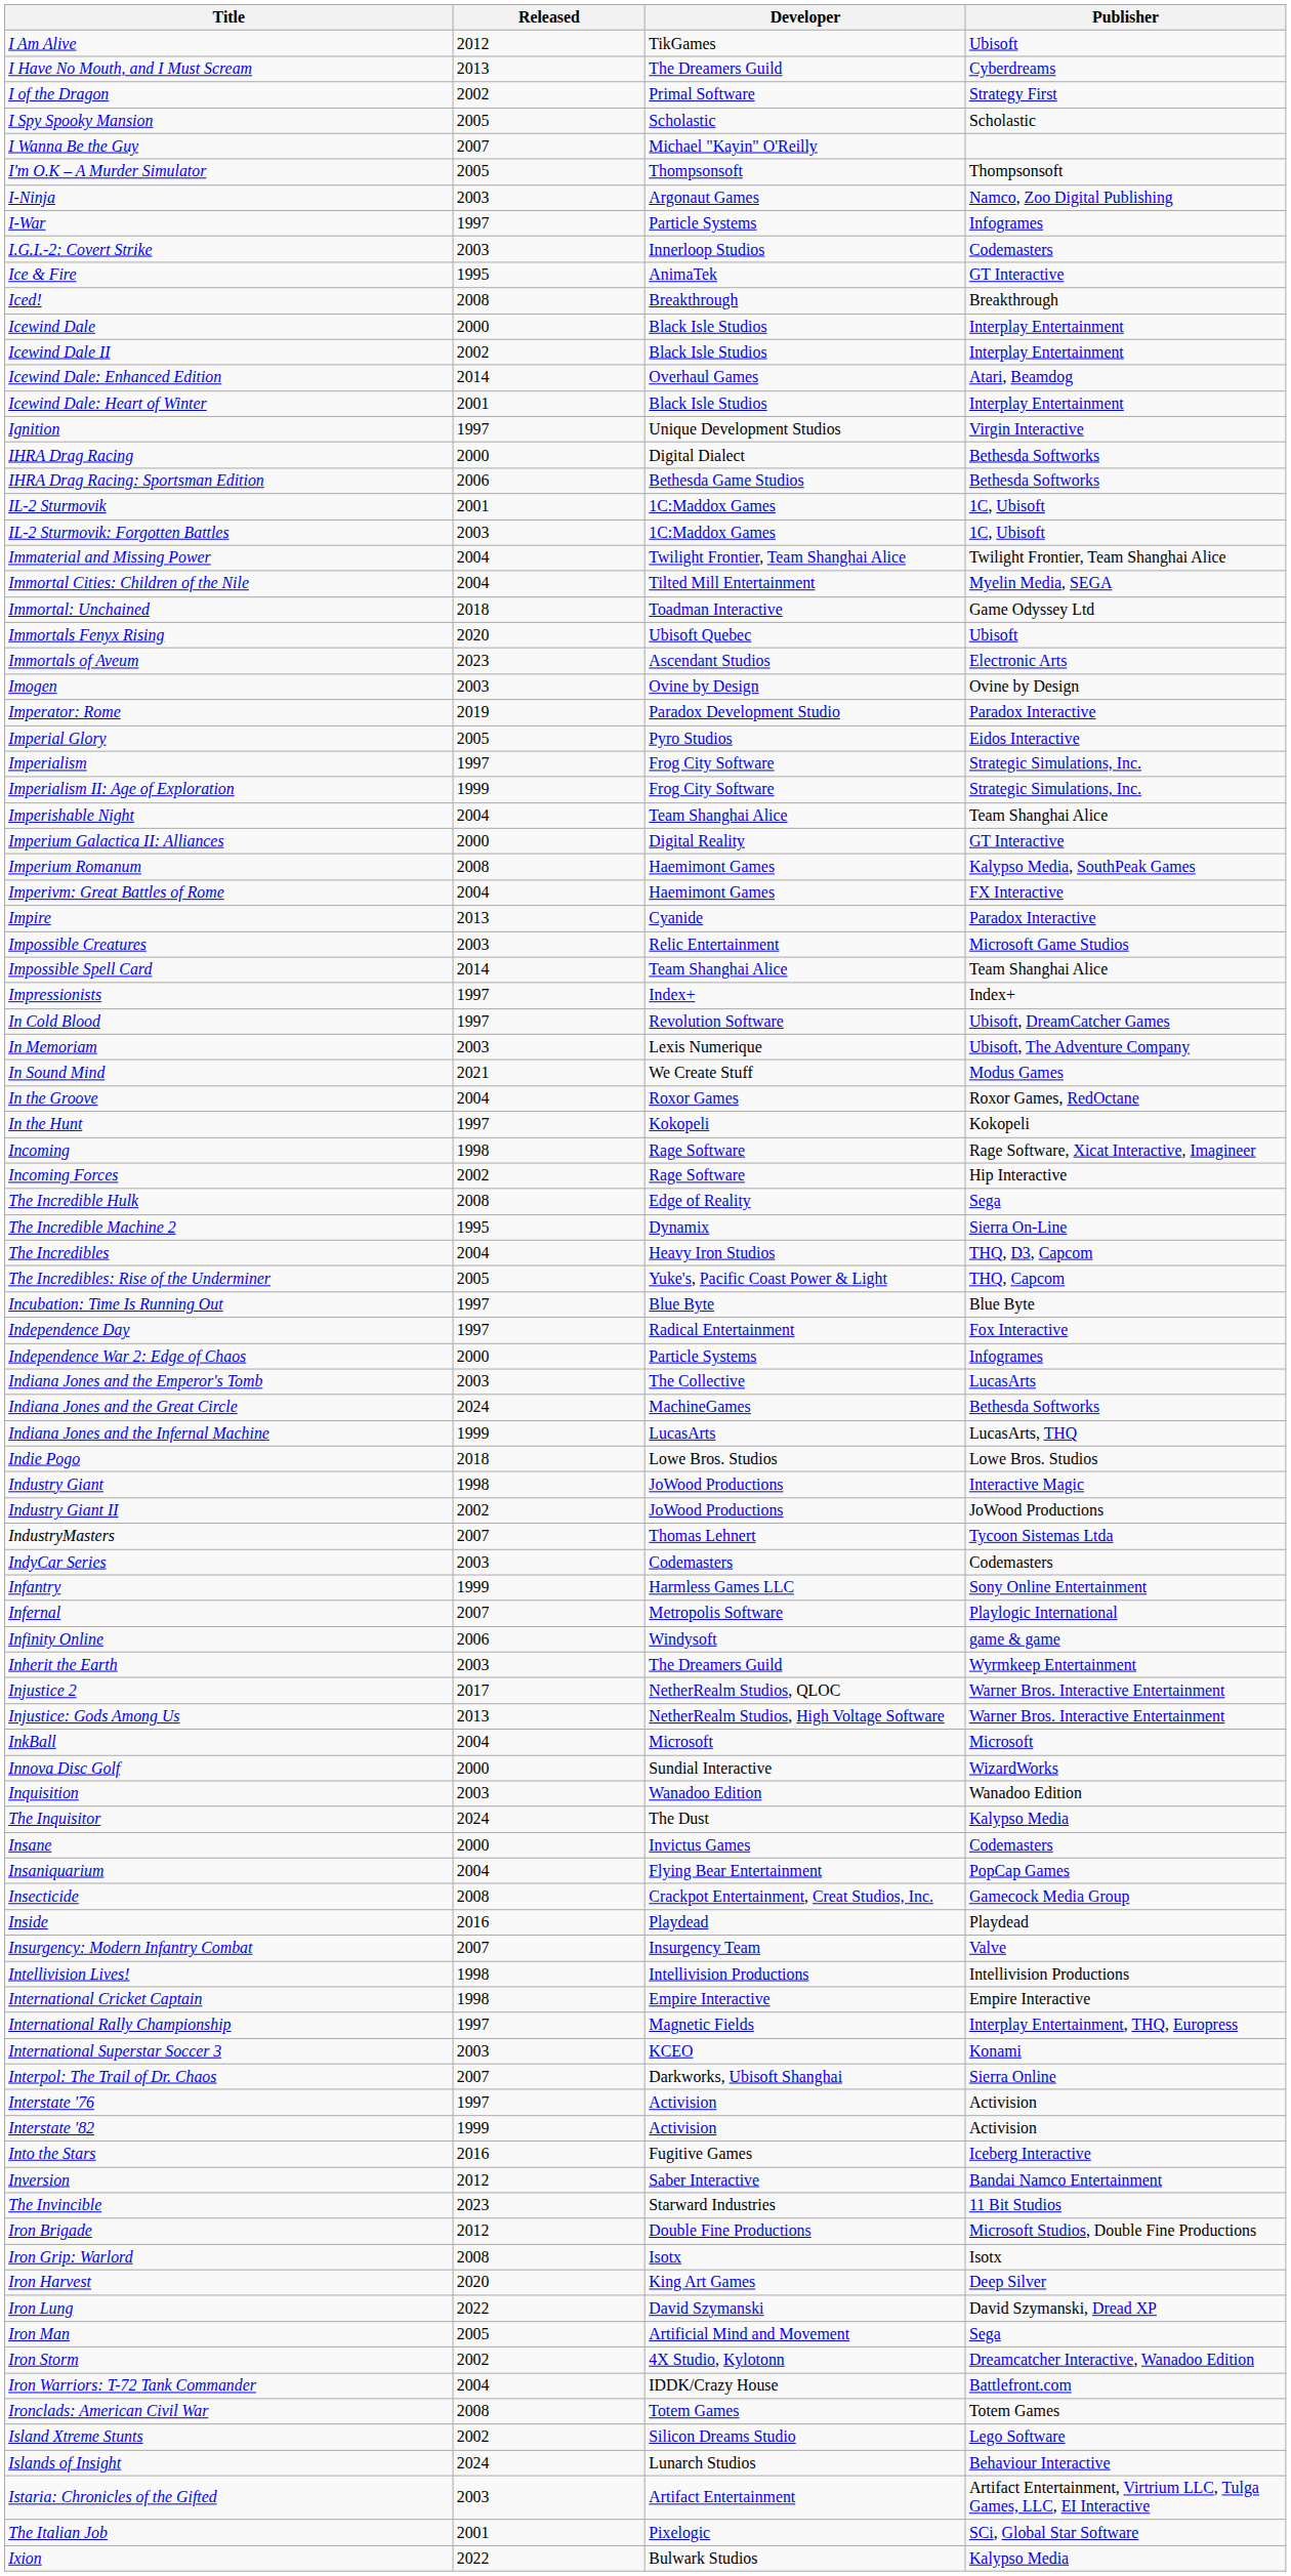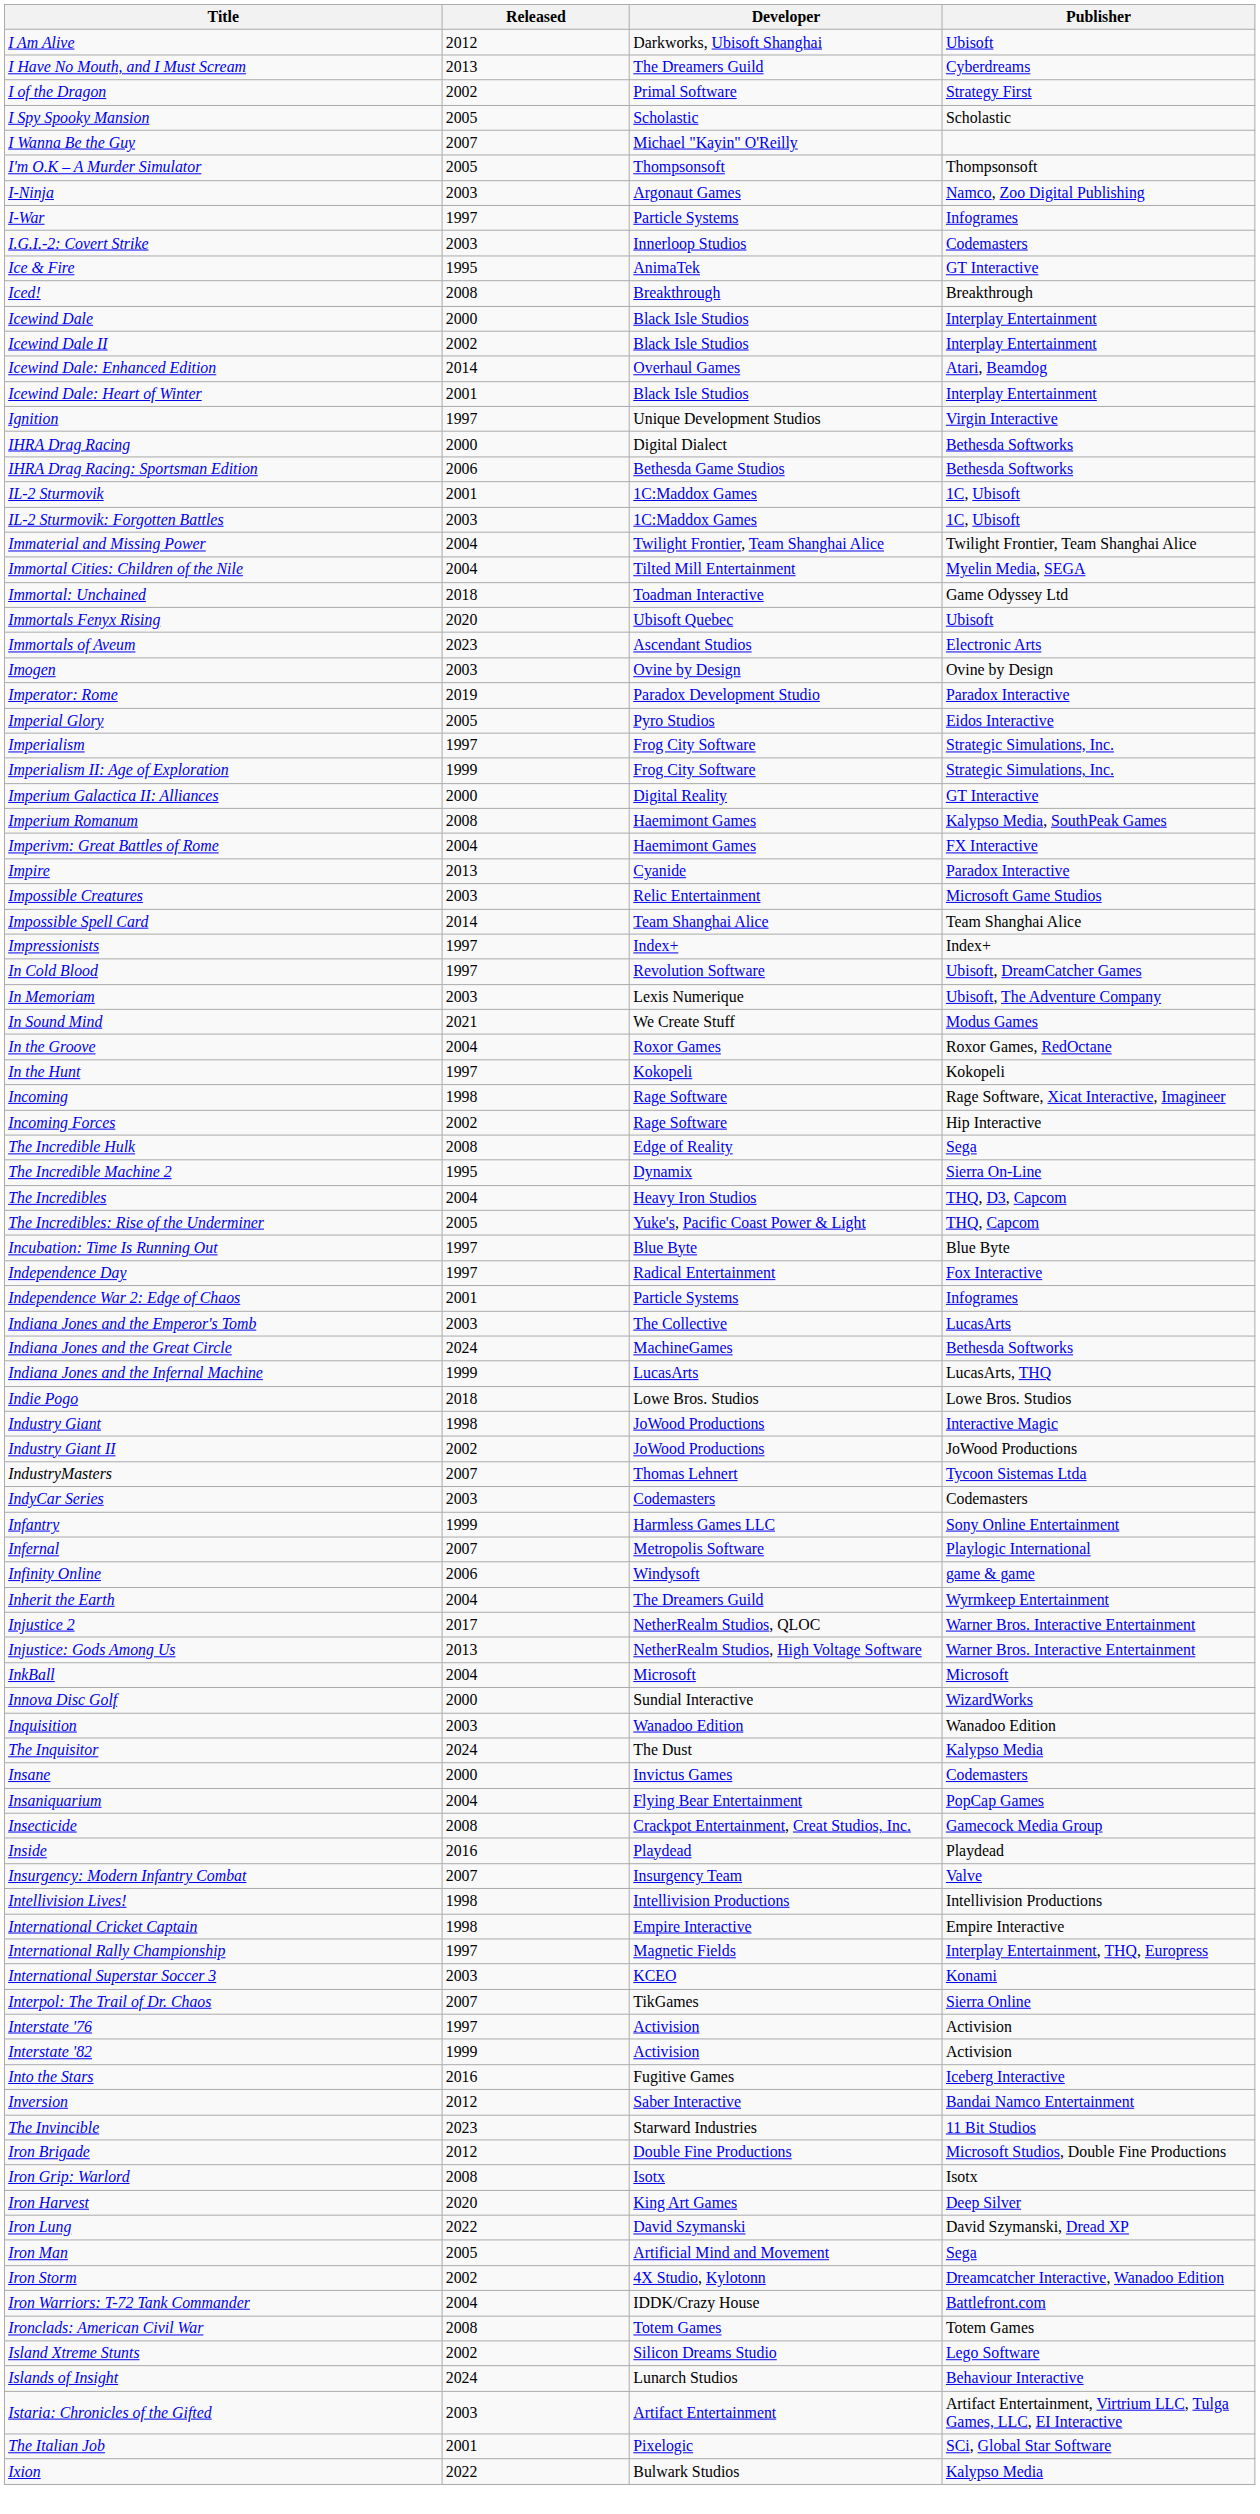I Am Alive | Developer: TikGames -> Darkworks, Ubisoft Shanghai
- row: Imperishable Night | 2004 | Team Shanghai Alice | Team Shanghai Alice
Independence War 2: Edge of Chaos | Released: 2000 -> 2001
Inherit the Earth | Released: 2003 -> 2004
Interpol: The Trail of Dr. Chaos | Developer: Darkworks, Ubisoft Shanghai -> TikGames
